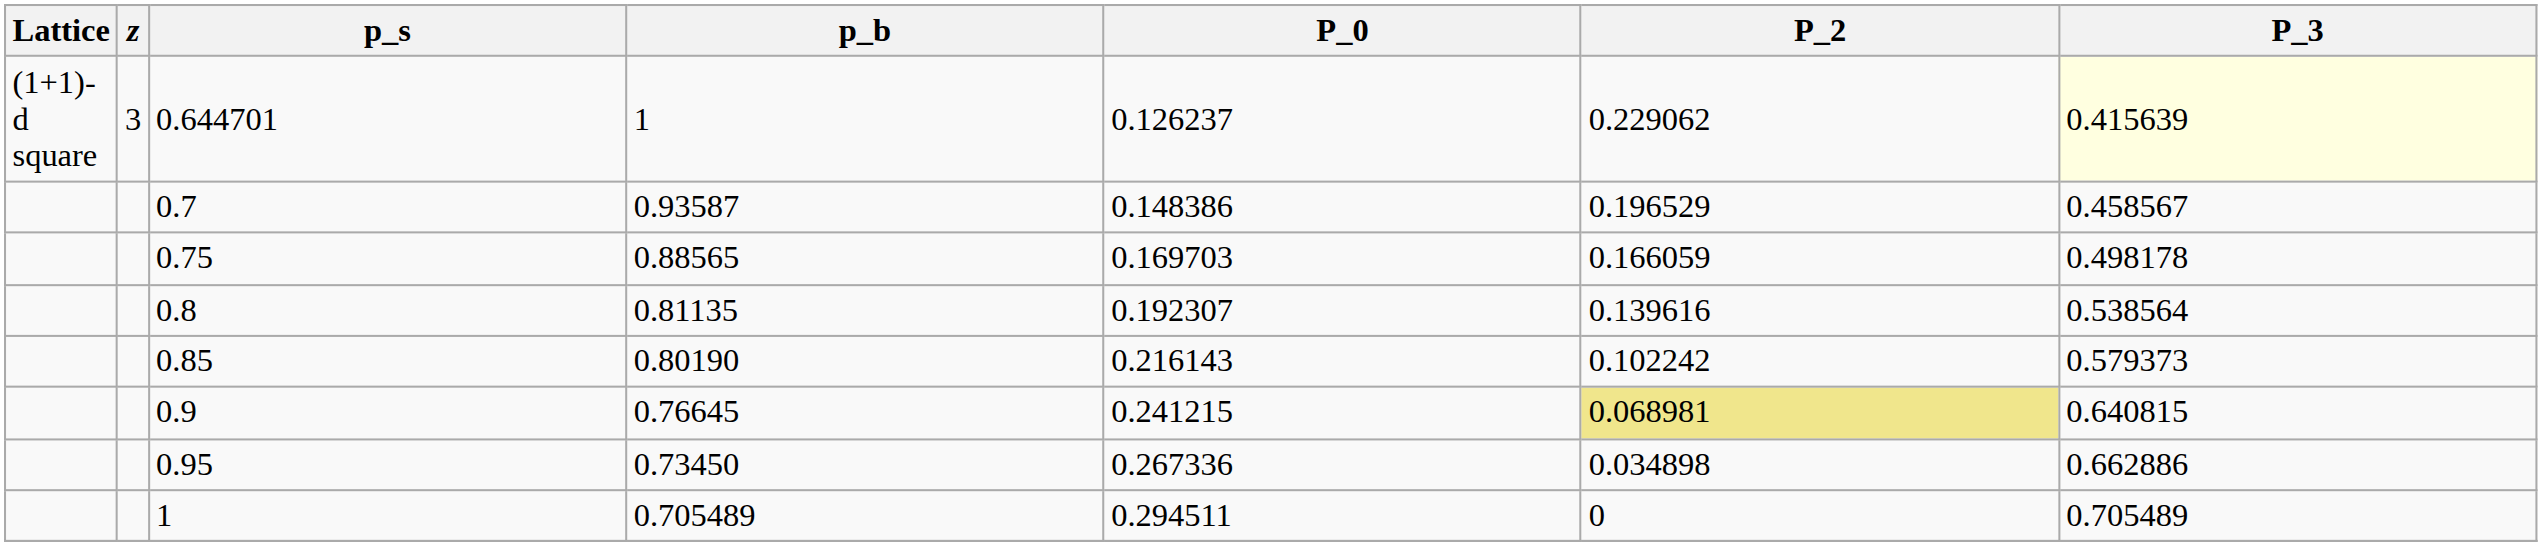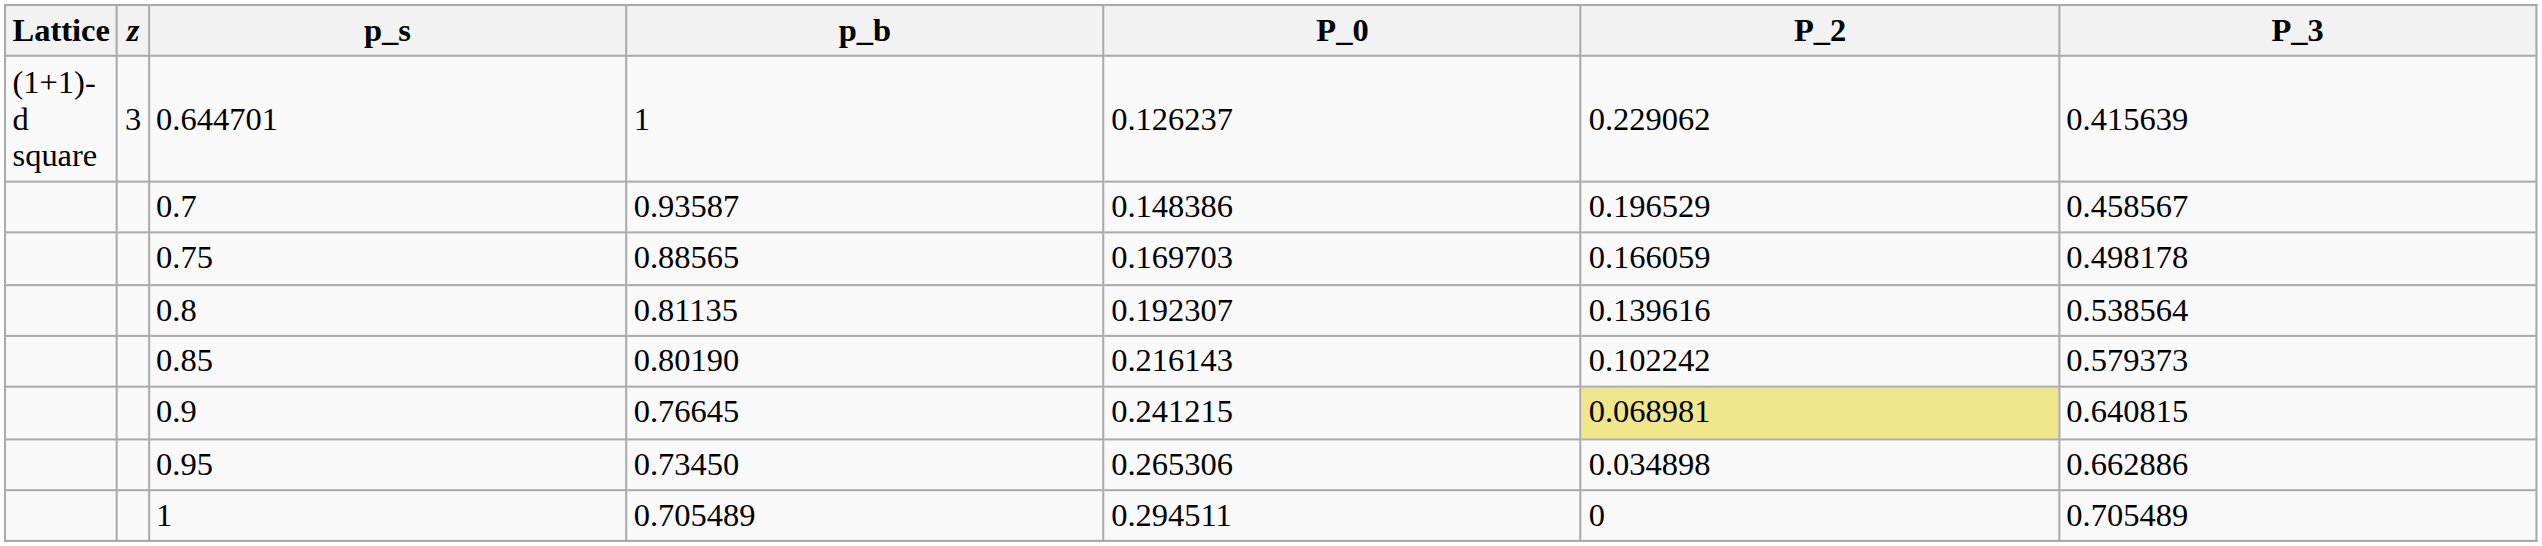0.644701 | P_3: lightyellow background -> no background
0.95 | P_0: 0.267336 -> 0.265306
